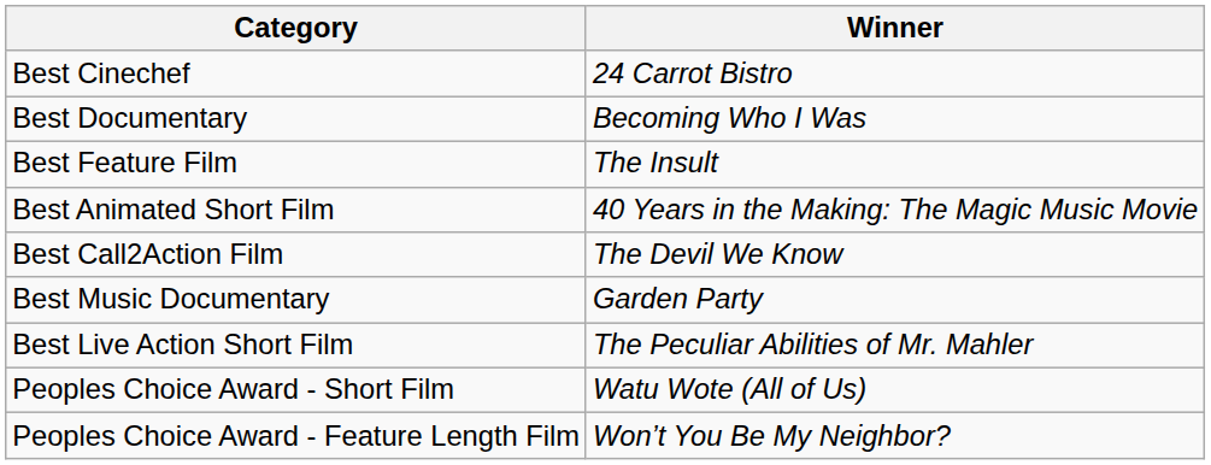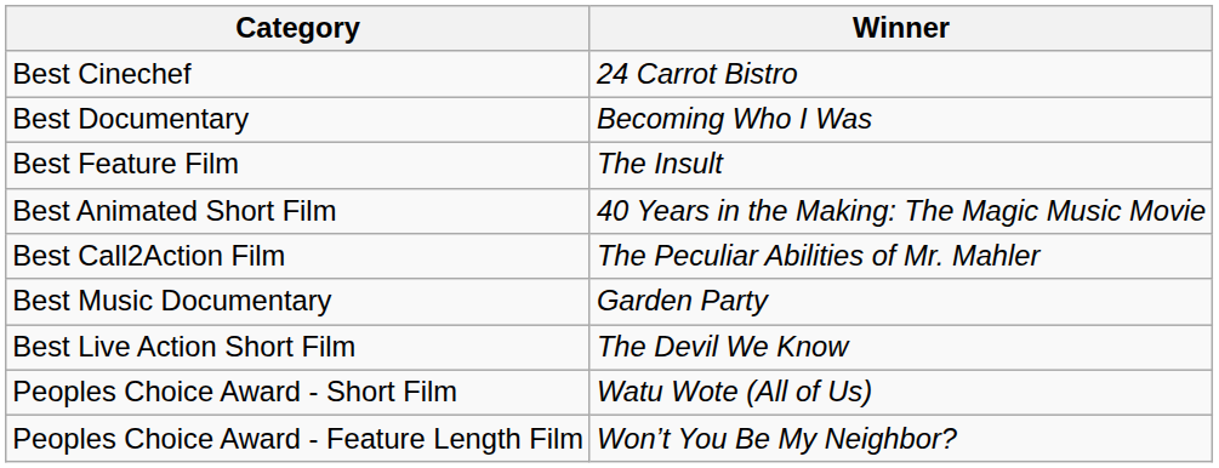Best Call2Action Film | Winner: The Devil We Know -> The Peculiar Abilities of Mr. Mahler
Best Live Action Short Film | Winner: The Peculiar Abilities of Mr. Mahler -> The Devil We Know
